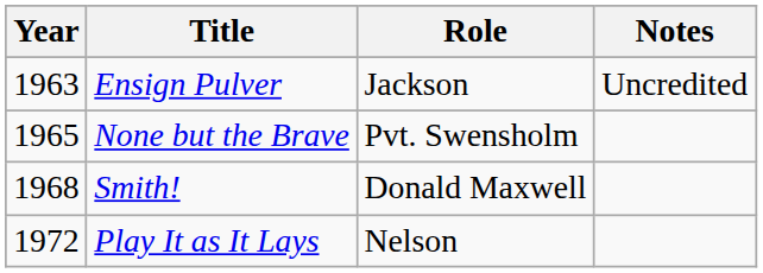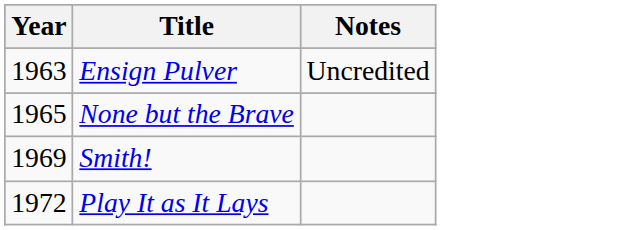- column: Role | Jackson | Pvt. Swensholm | Donald Maxwell | Nelson
Smith! | Year: 1968 -> 1969
